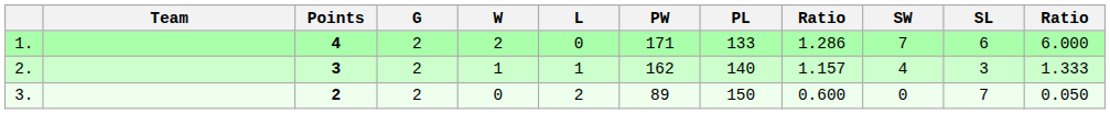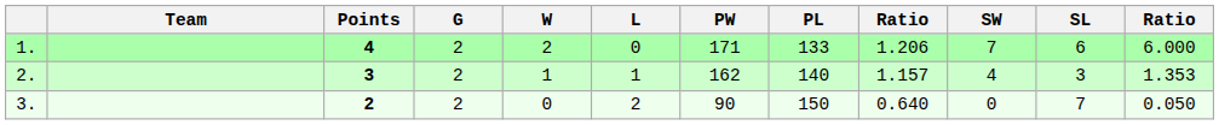1. | column 9: 1.286 -> 1.206
2. | column 12: 1.333 -> 1.353
3. | PW: 89 -> 90
3. | column 9: 0.600 -> 0.640
